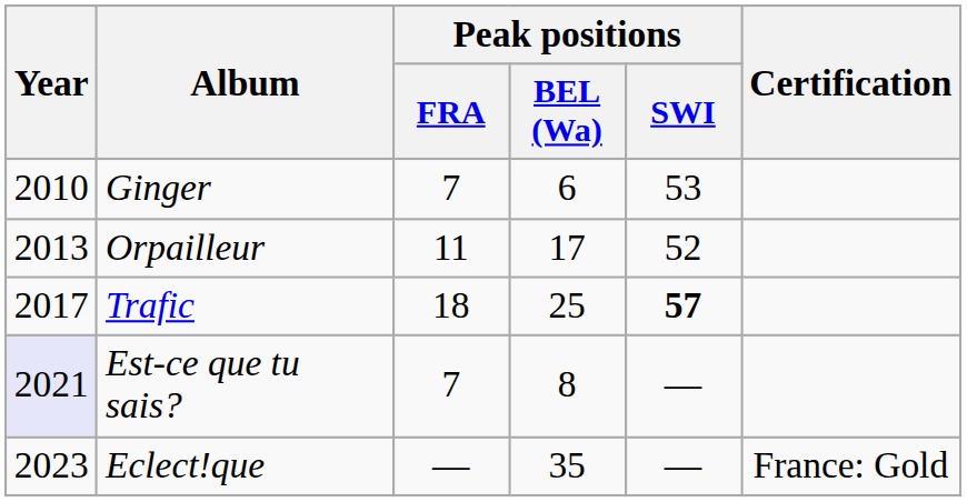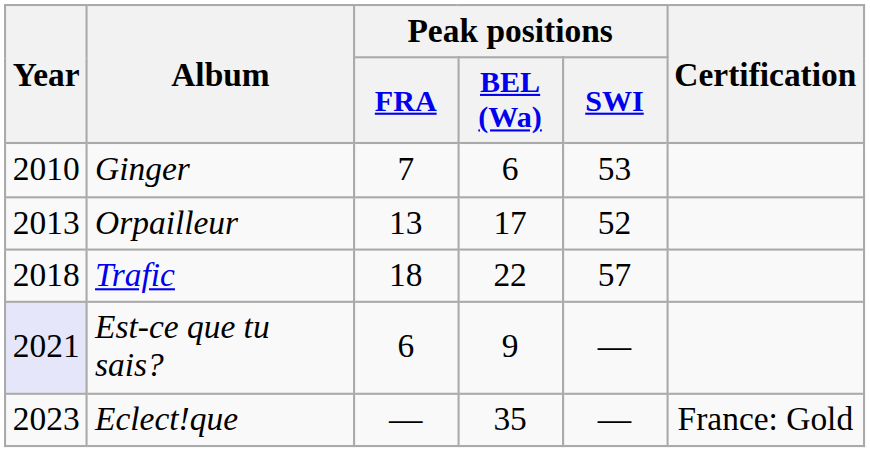Orpailleur | Peak positions / FRA: 11 -> 13
Trafic | Year: 2017 -> 2018
Trafic | Peak positions / BEL (Wa): 25 -> 22
Trafic | Peak positions / SWI: bold -> normal
Est-ce que tu sais? | Peak positions / FRA: 7 -> 6
Est-ce que tu sais? | Peak positions / BEL (Wa): 8 -> 9
